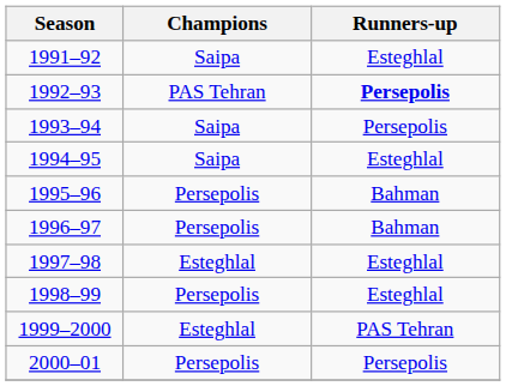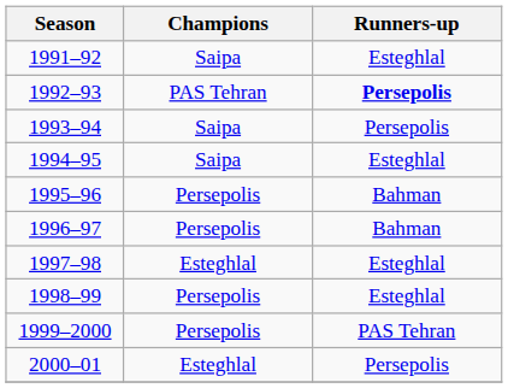1999–2000 | Champions: Esteghlal -> Persepolis
2000–01 | Champions: Persepolis -> Esteghlal
